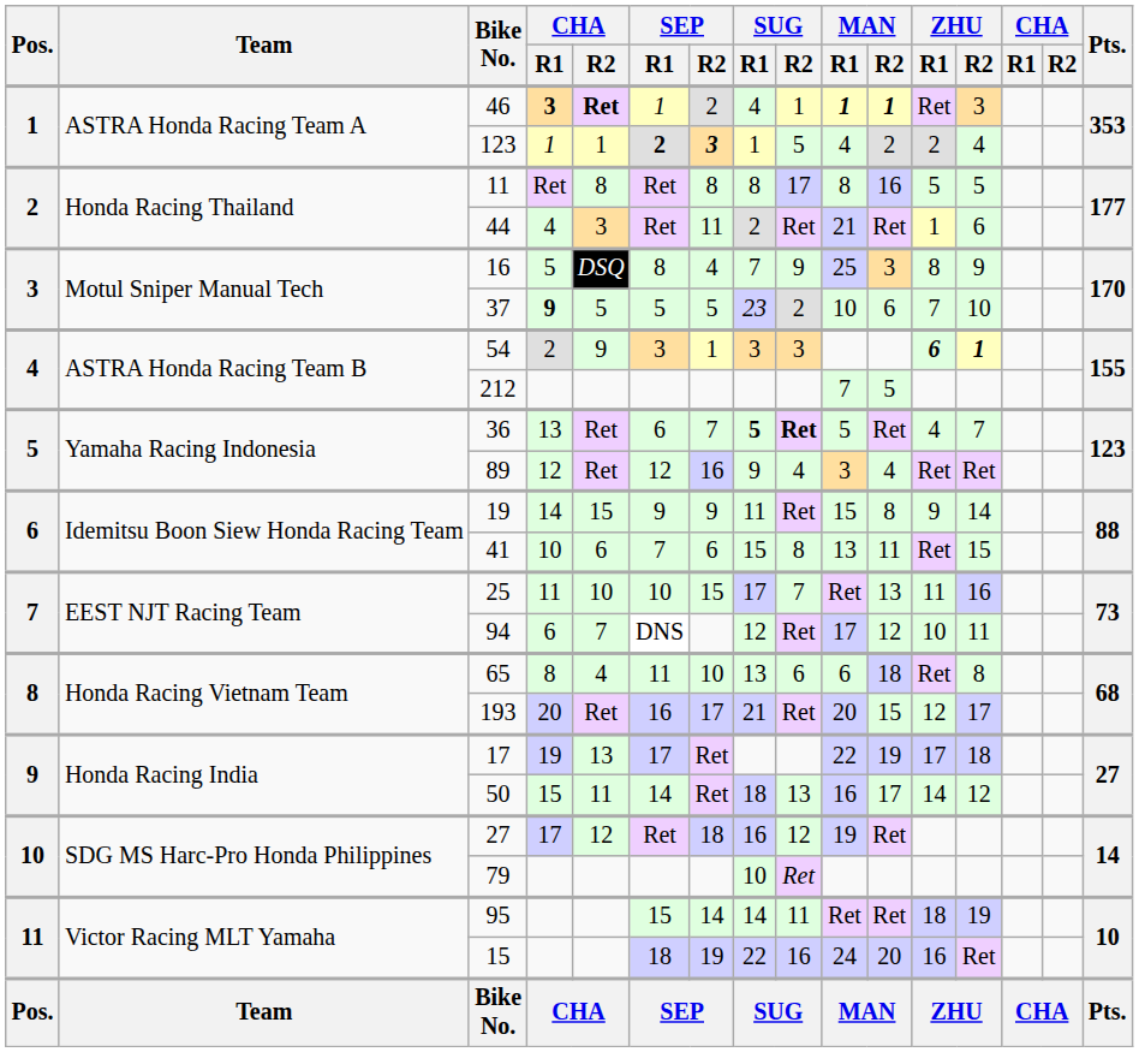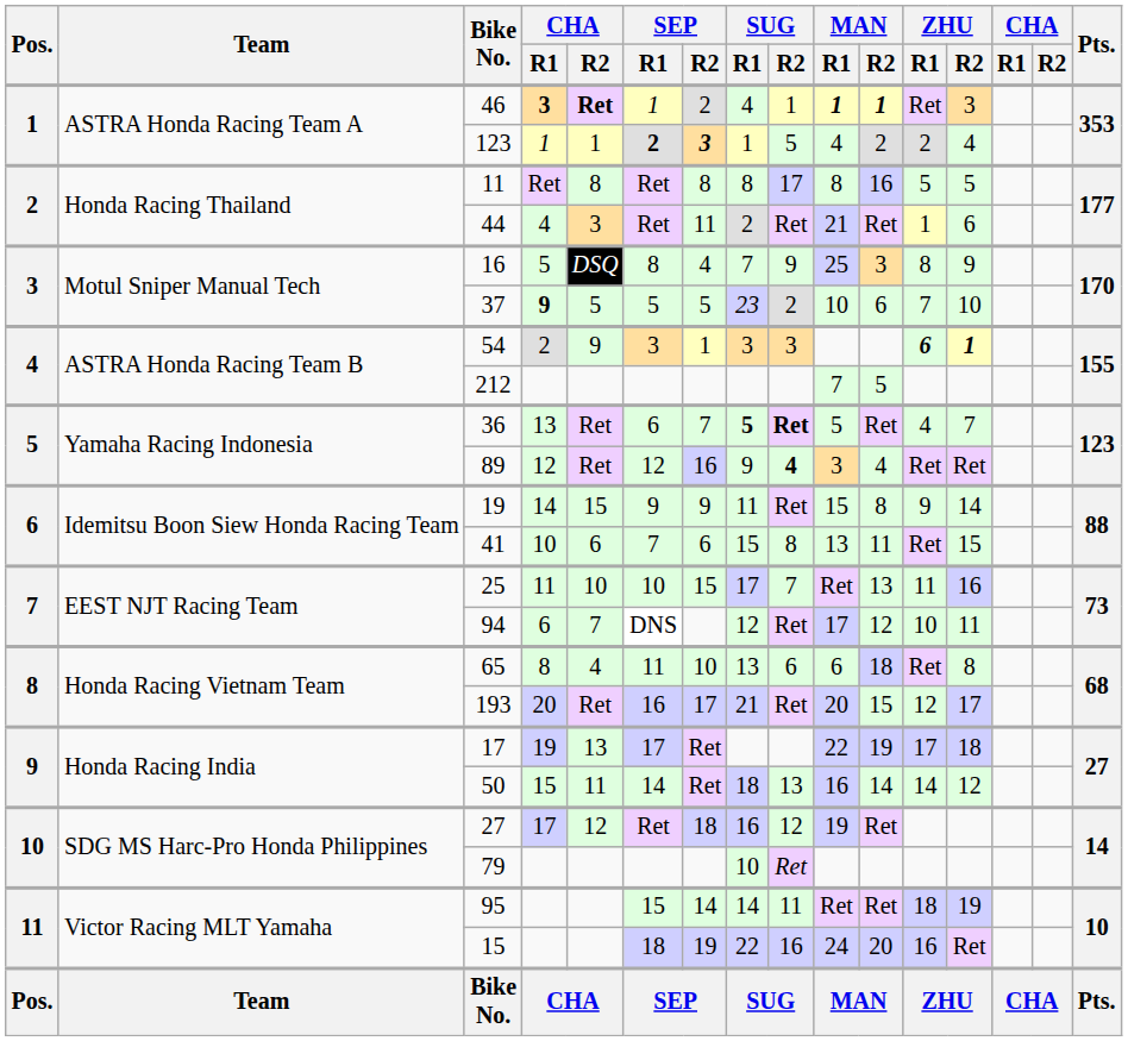89 | SUG / R2: normal -> bold
50 | MAN / R2: 17 -> 14
